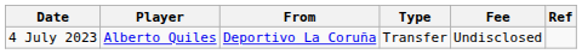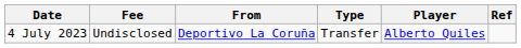columns swapped: Player <-> Fee
